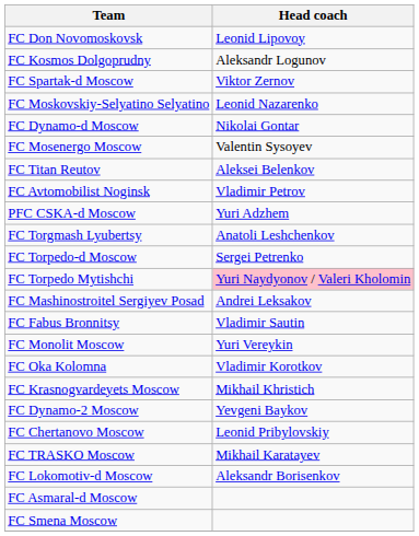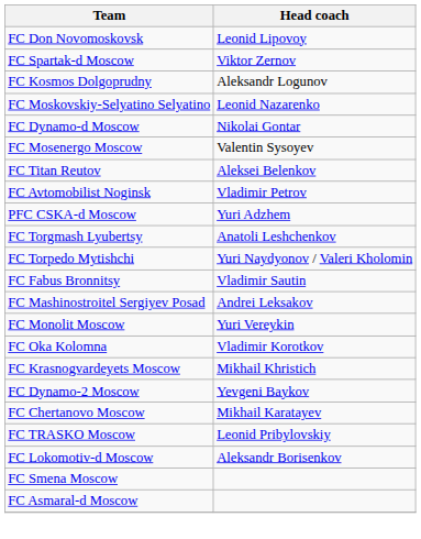rows swapped: FC Spartak-d Moscow <-> FC Kosmos Dolgoprudny
- row: FC Torpedo-d Moscow | Sergei Petrenko
FC Torpedo Mytishchi | Head coach: pink background -> no background
rows swapped: FC Fabus Bronnitsy <-> FC Mashinostroitel Sergiyev Posad
FC Chertanovo Moscow | Head coach: Leonid Pribylovskiy -> Mikhail Karatayev
FC TRASKO Moscow | Head coach: Mikhail Karatayev -> Leonid Pribylovskiy
rows swapped: FC Smena Moscow <-> FC Asmaral-d Moscow
